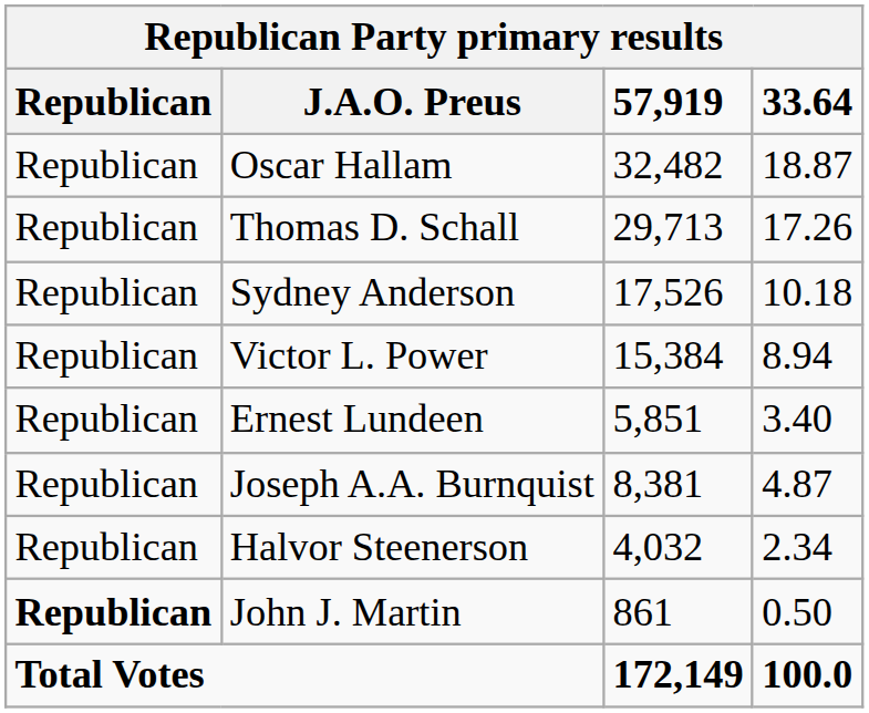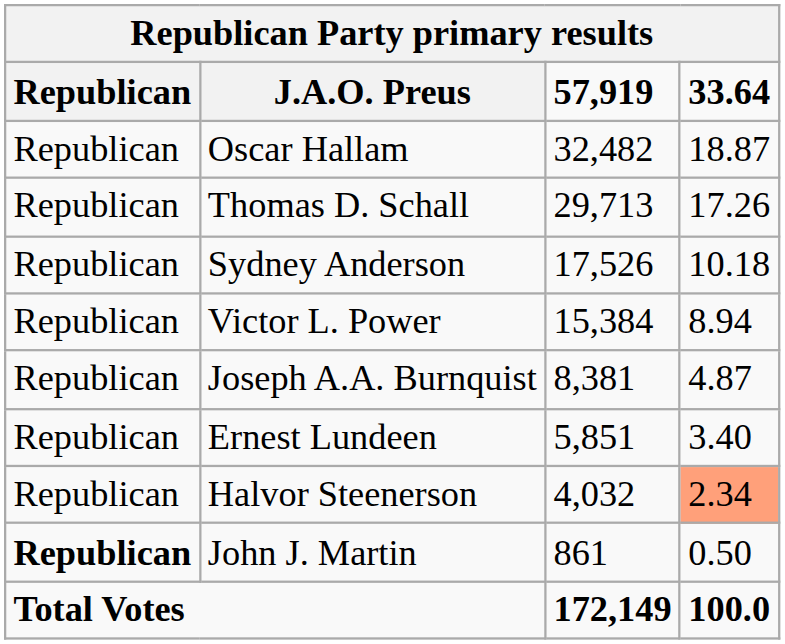rows swapped: Joseph A.A. Burnquist <-> Ernest Lundeen
Halvor Steenerson | 33.64: no background -> lightsalmon background
